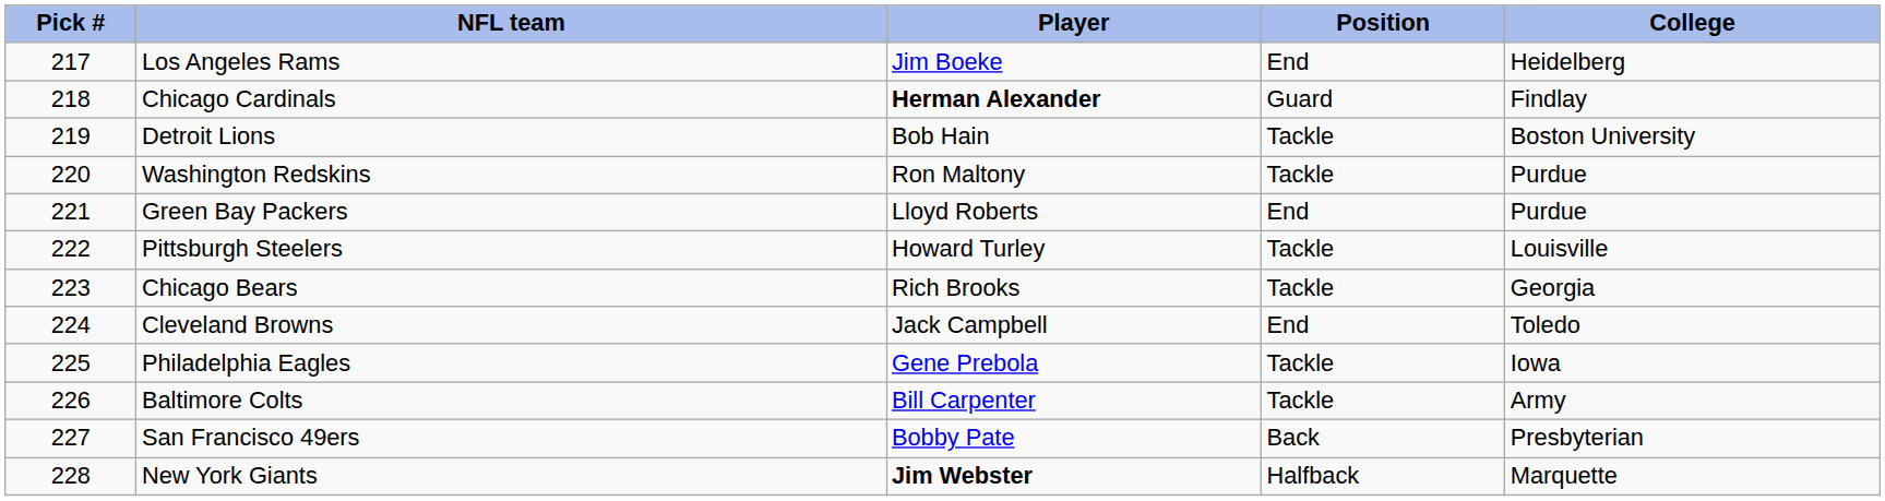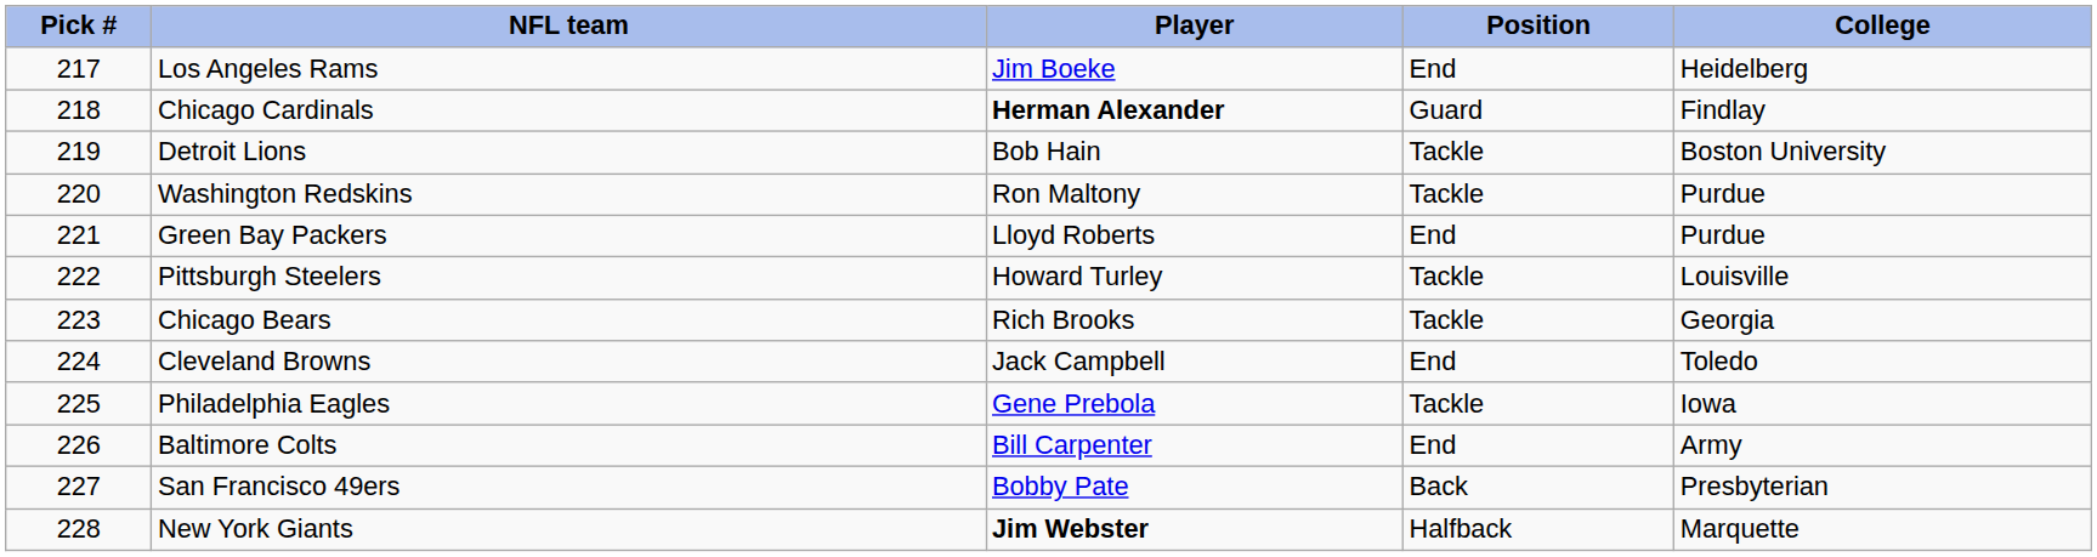Baltimore Colts | Position: Tackle -> End
